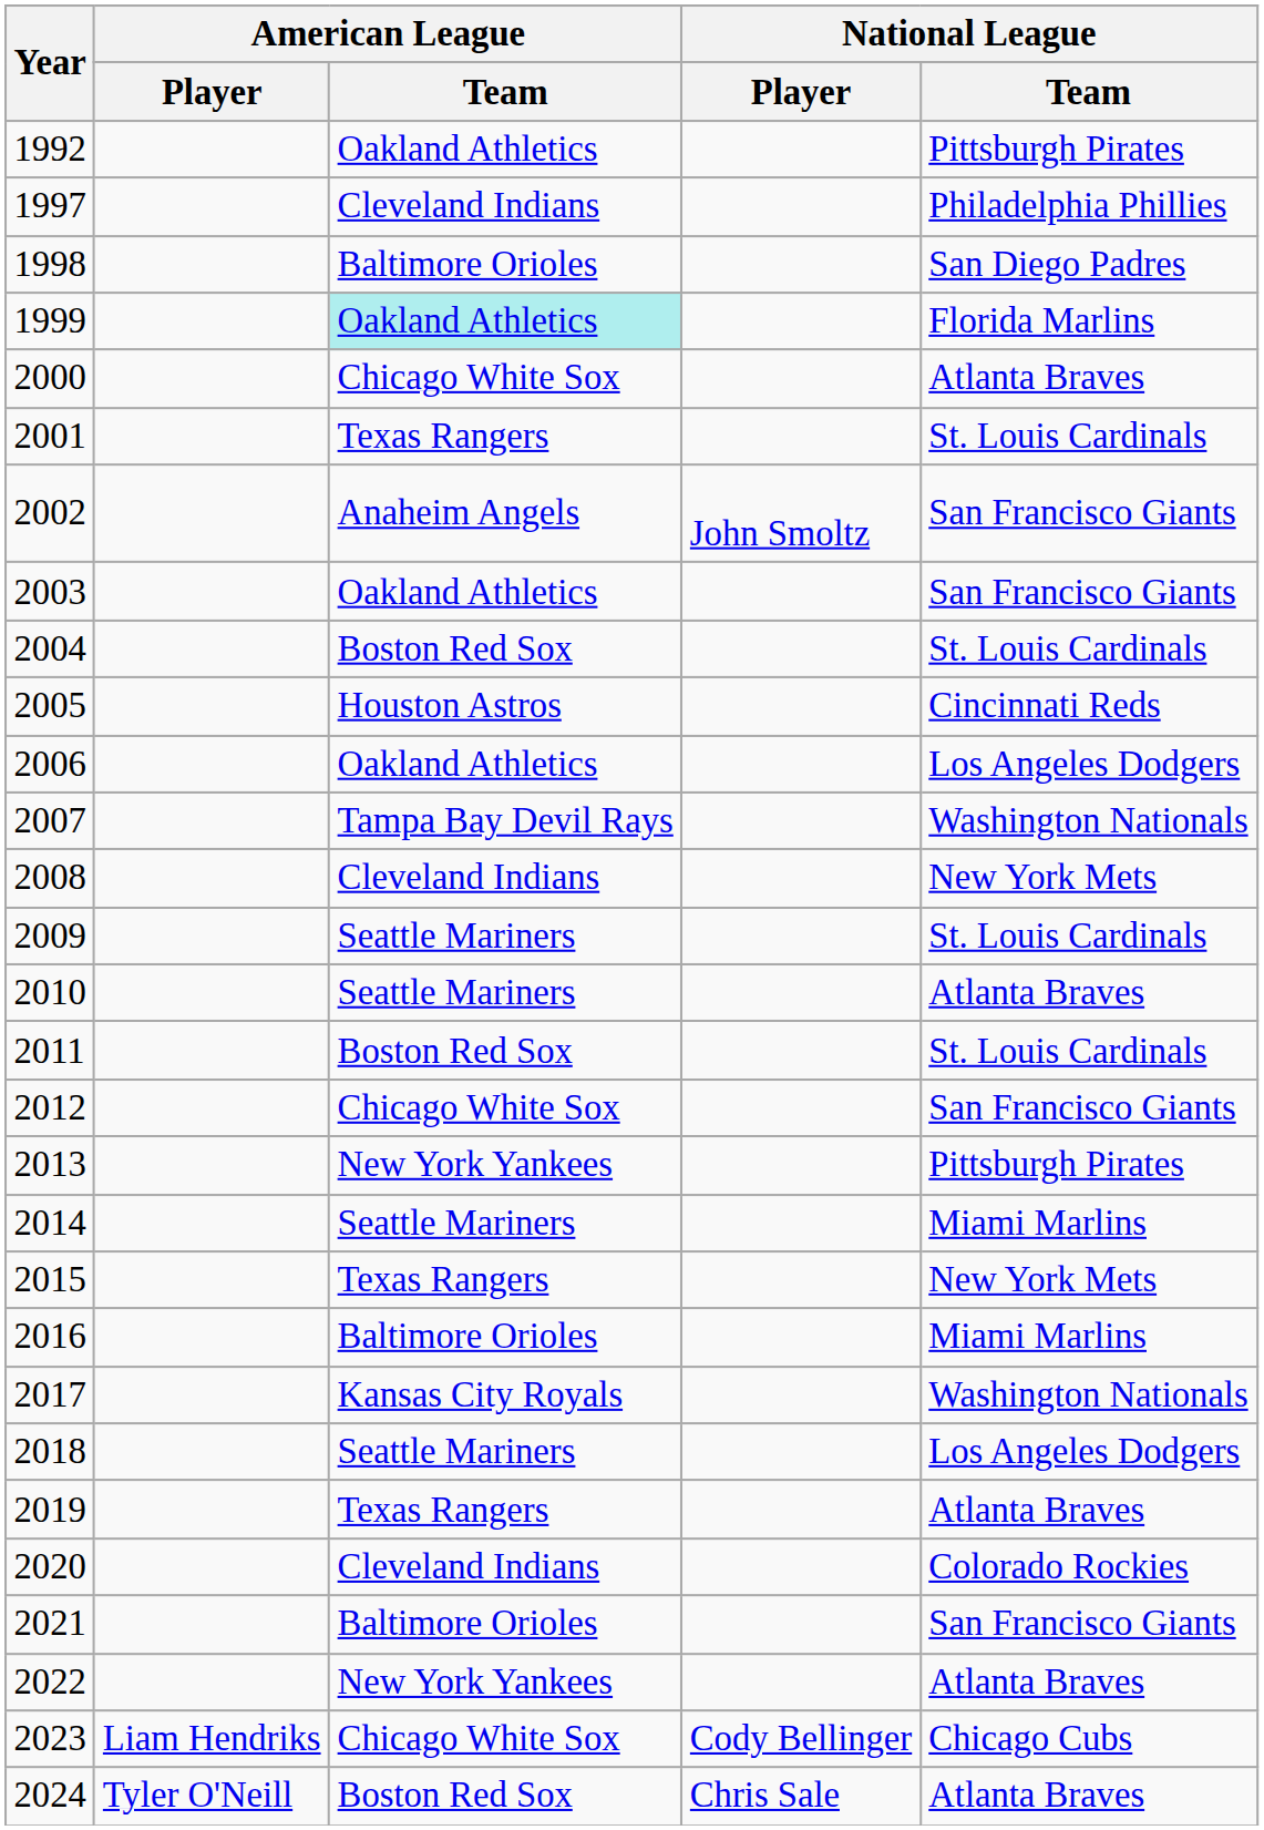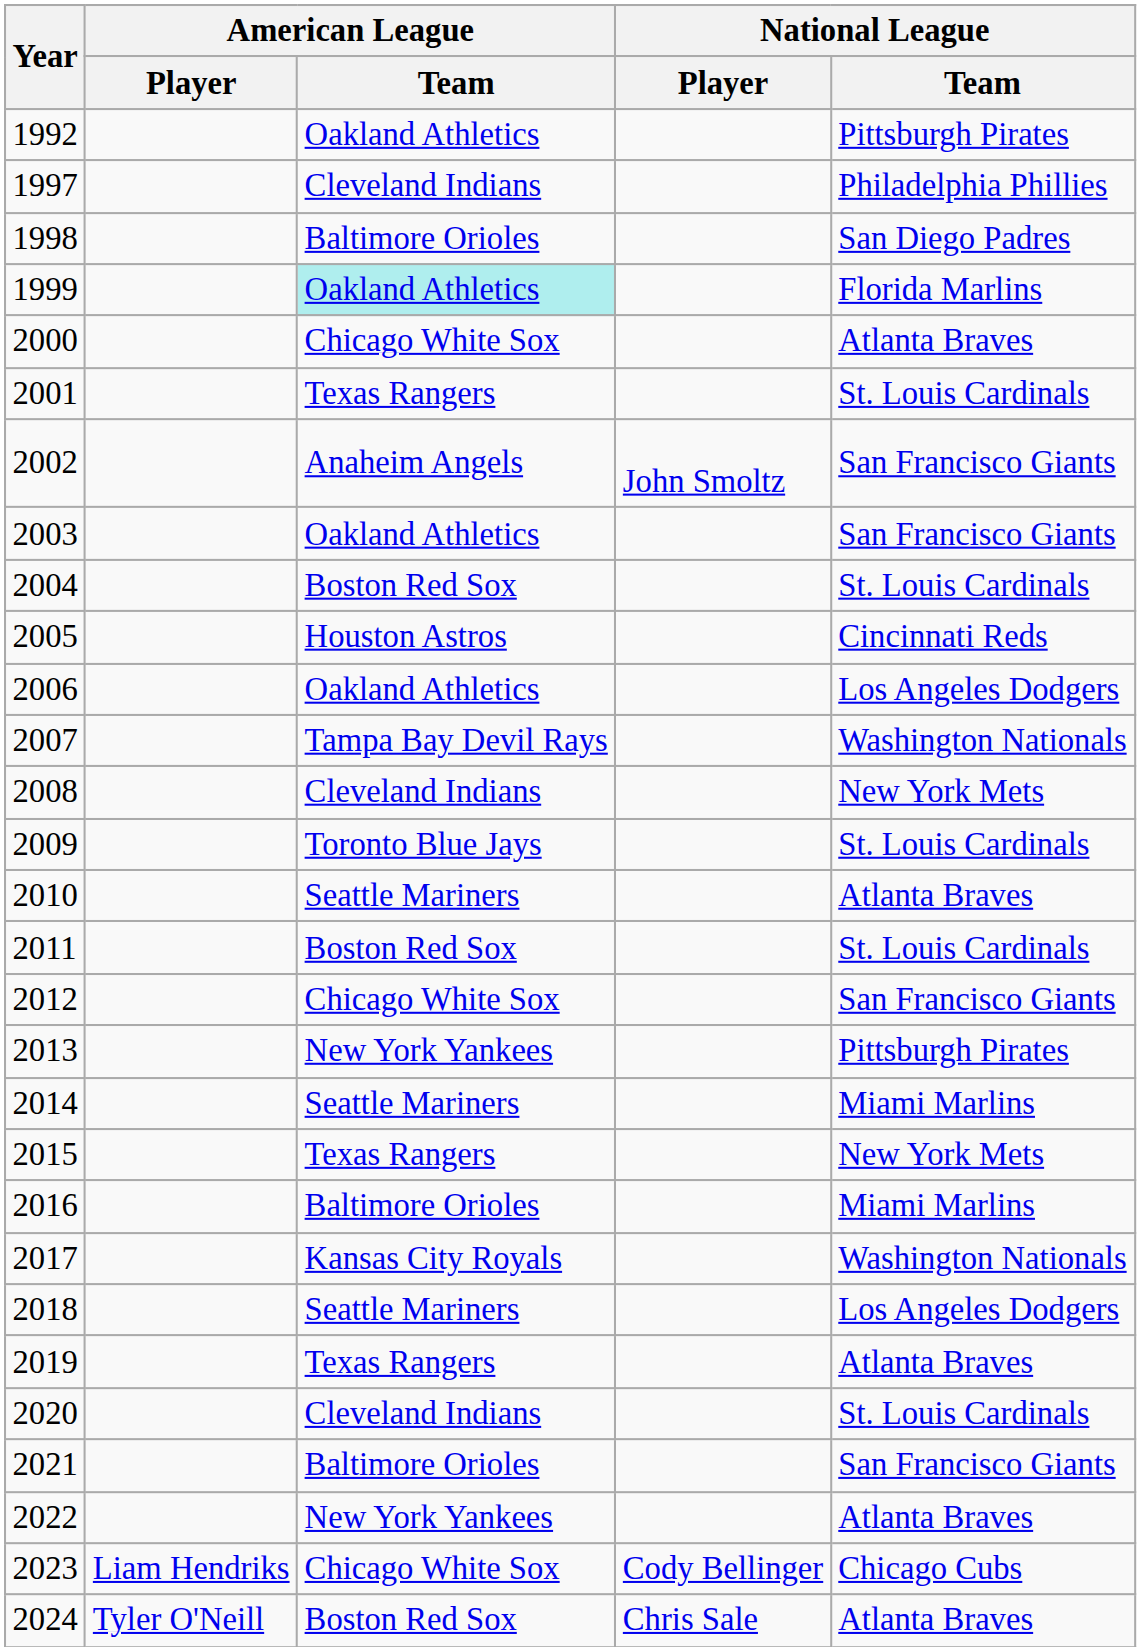2009 | American League / Team: Seattle Mariners -> Toronto Blue Jays
2020 | National League / Team: Colorado Rockies -> St. Louis Cardinals
